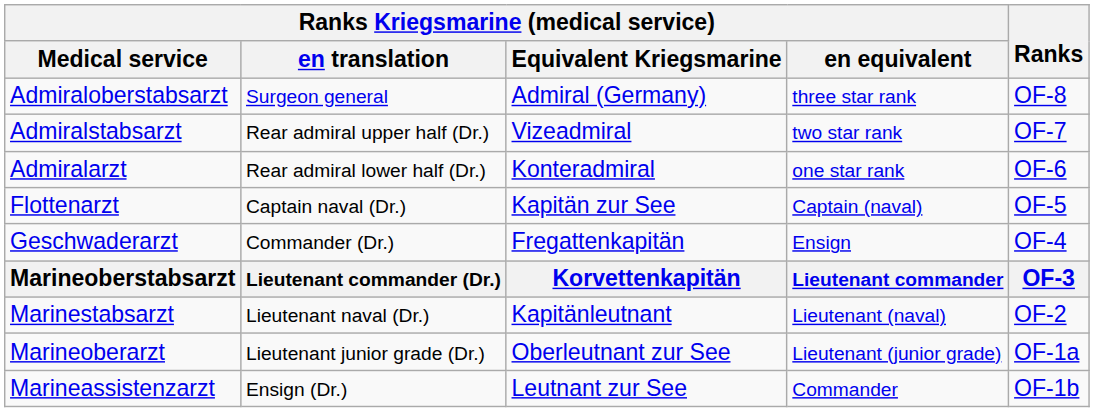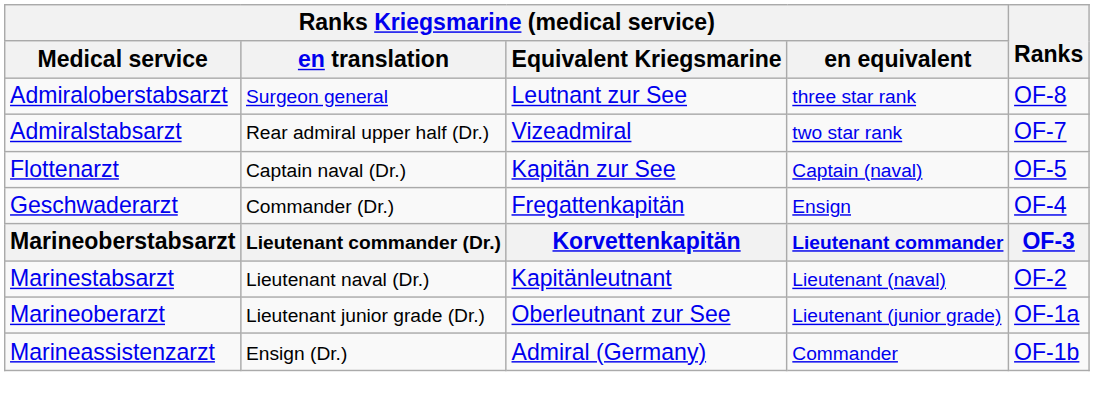Admiraloberstabsarzt | column 3: Admiral (Germany) -> Leutnant zur See
- row: Admiralarzt | Rear admiral lower half (Dr.) | Konteradmiral | one star rank | OF-6
Marineassistenzarzt | column 3: Leutnant zur See -> Admiral (Germany)
